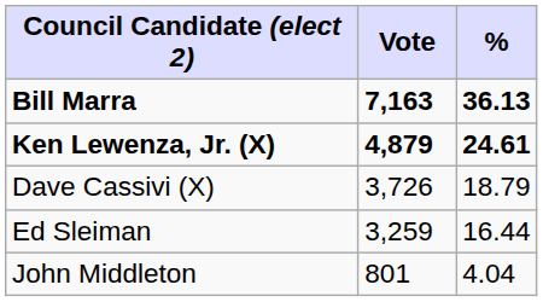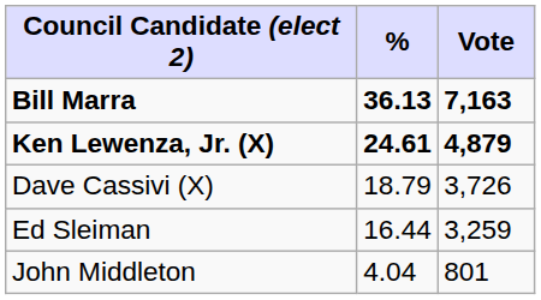columns swapped: Vote <-> %
